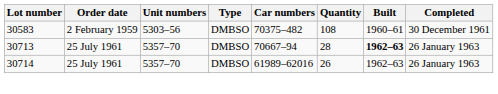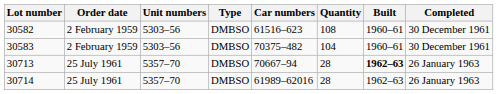+ row: 30582 | 2 February 1959 | 5303–56 | DMBSO | 61516–623 | 108 | 1960–61 | 30 December 1961
30583 | Quantity: 108 -> 104
30714 | Quantity: 26 -> 28
